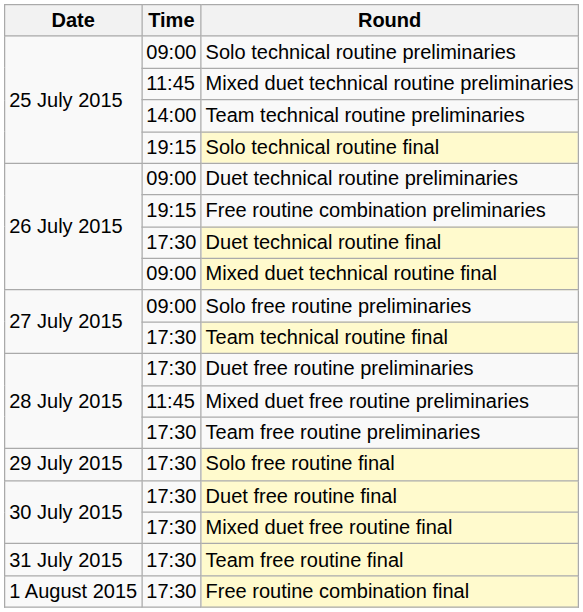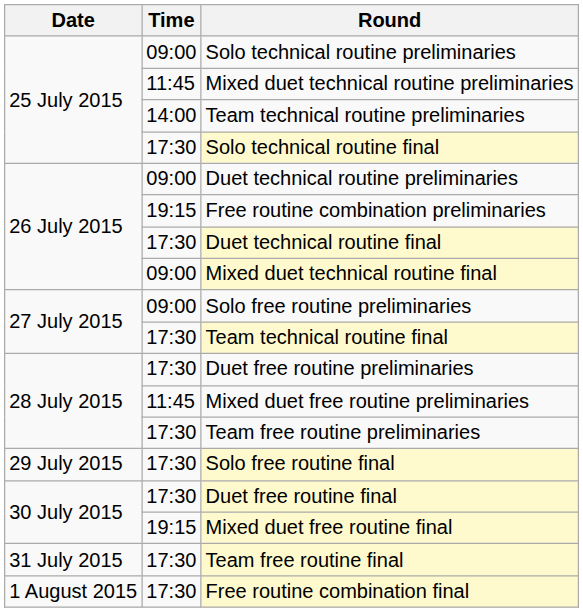Solo technical routine final | Time: 19:15 -> 17:30
Mixed duet free routine final | Time: 17:30 -> 19:15
